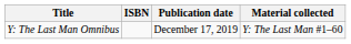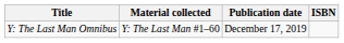columns swapped: Material collected <-> ISBN
